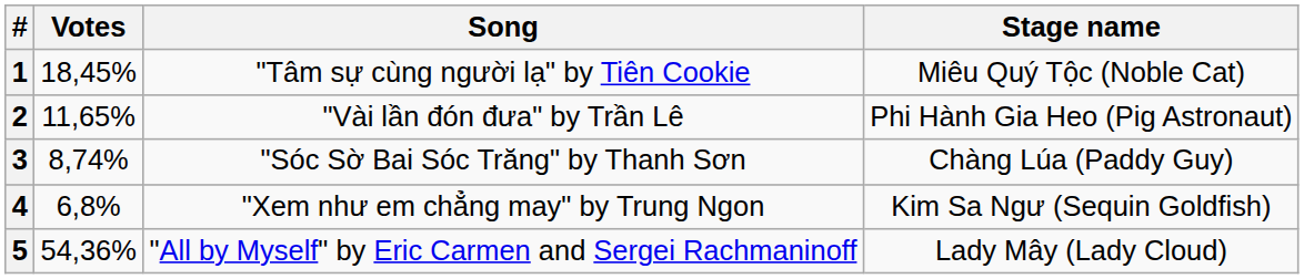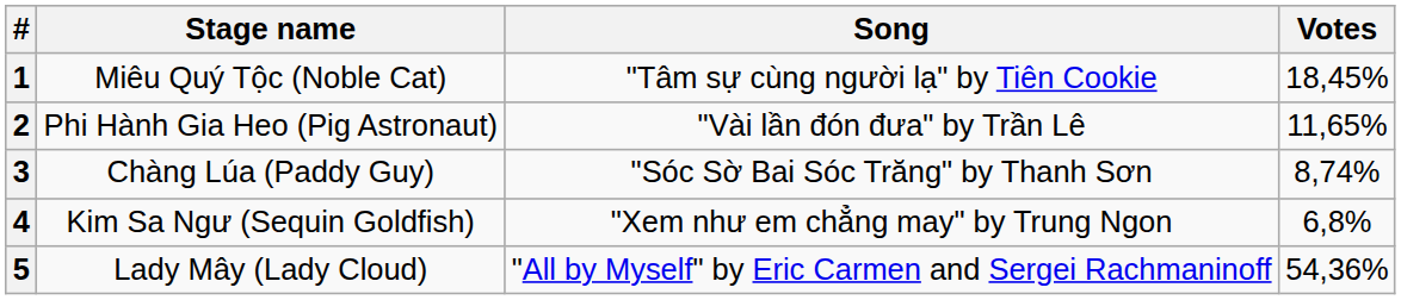columns swapped: Stage name <-> Votes
